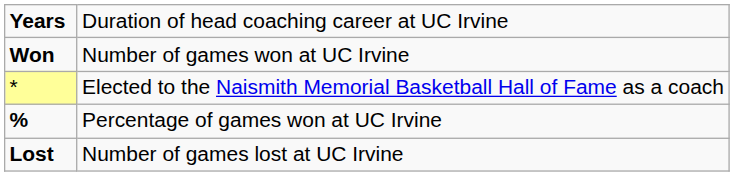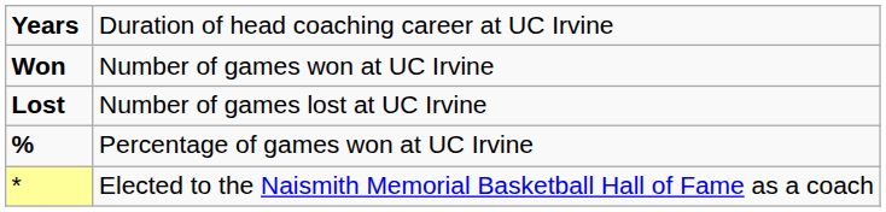rows swapped: Lost <-> *
